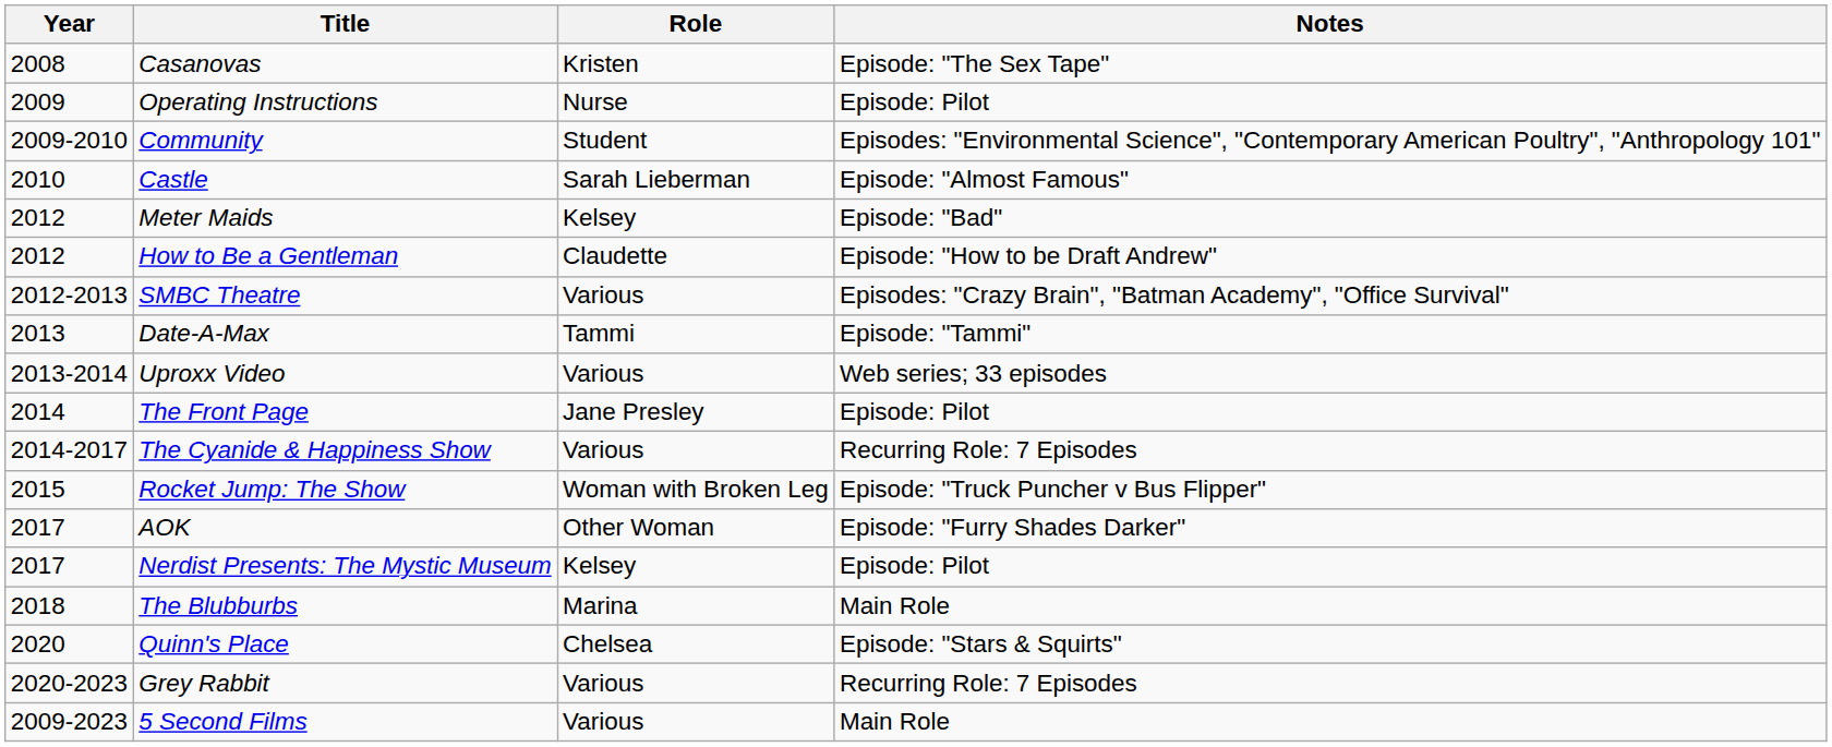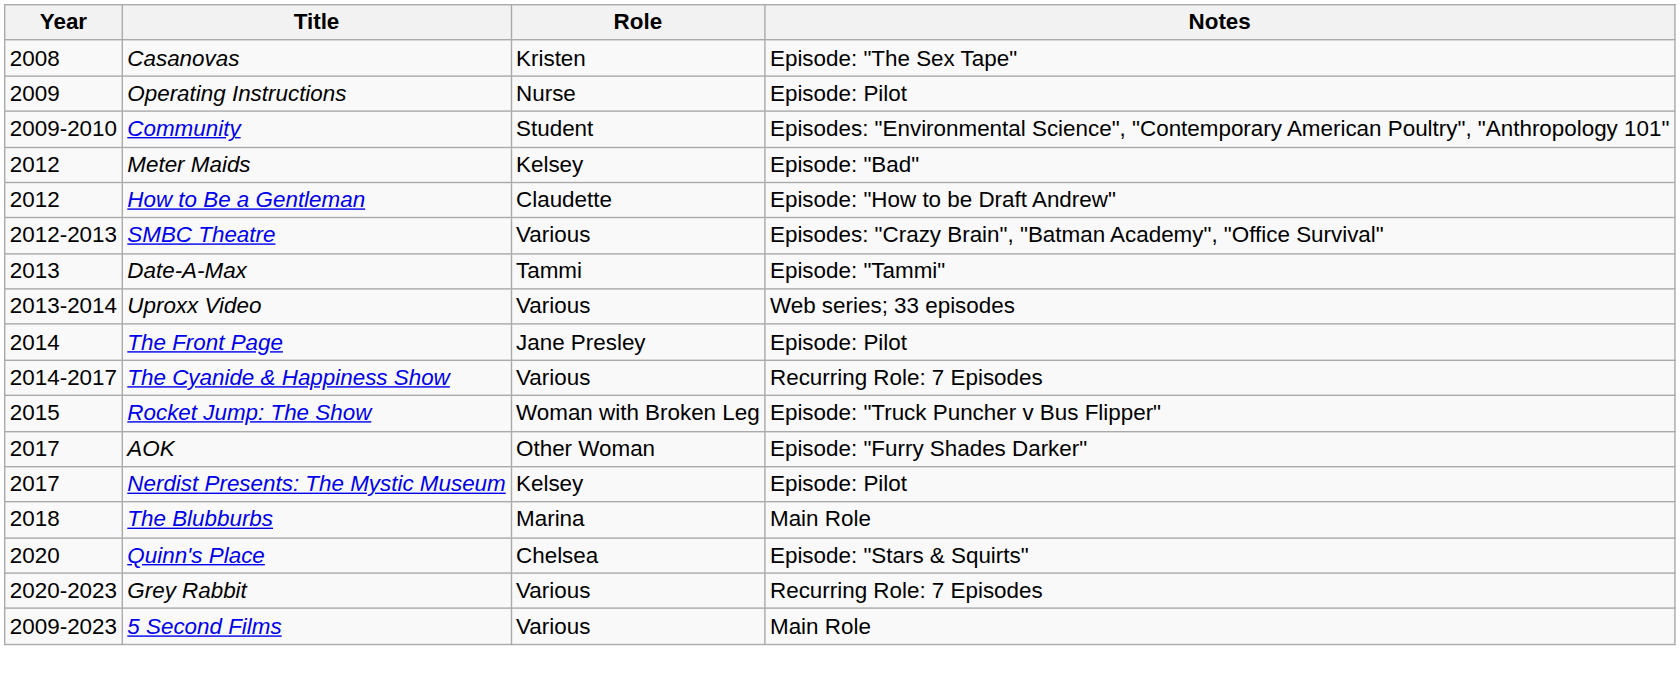- row: 2010 | Castle | Sarah Lieberman | Episode: "Almost Famous"
